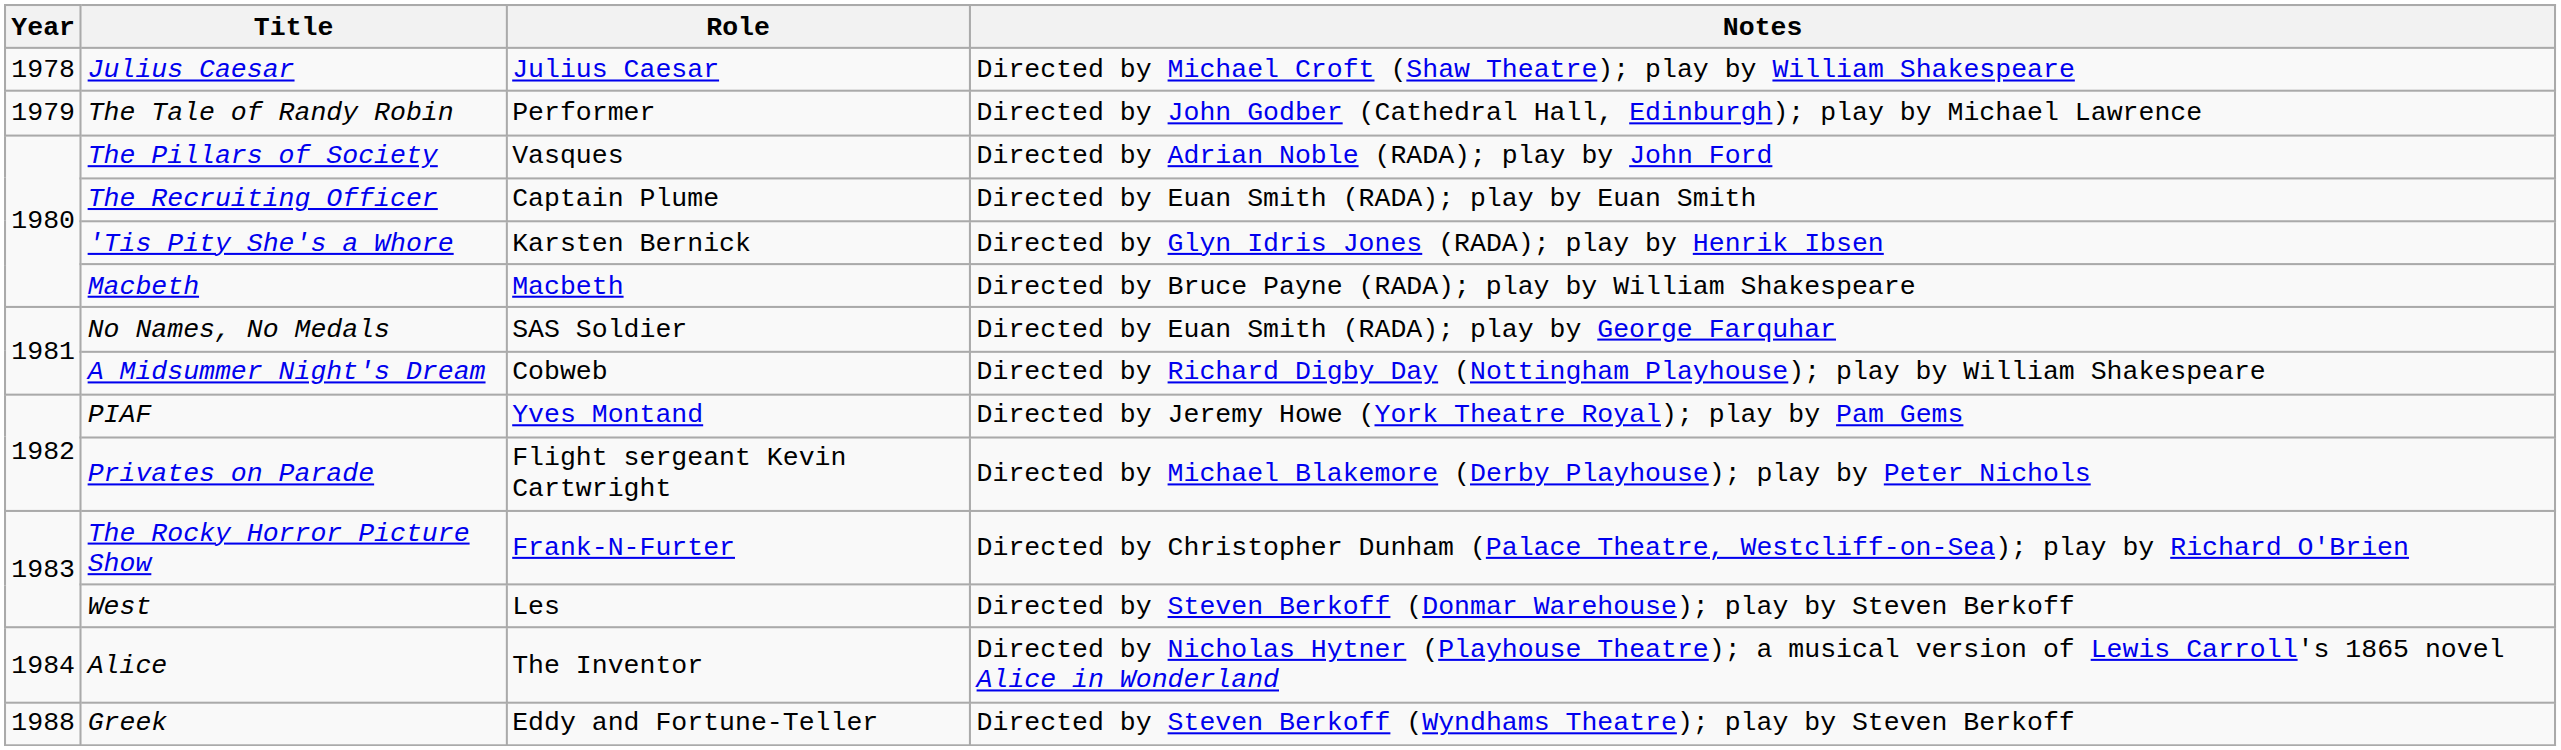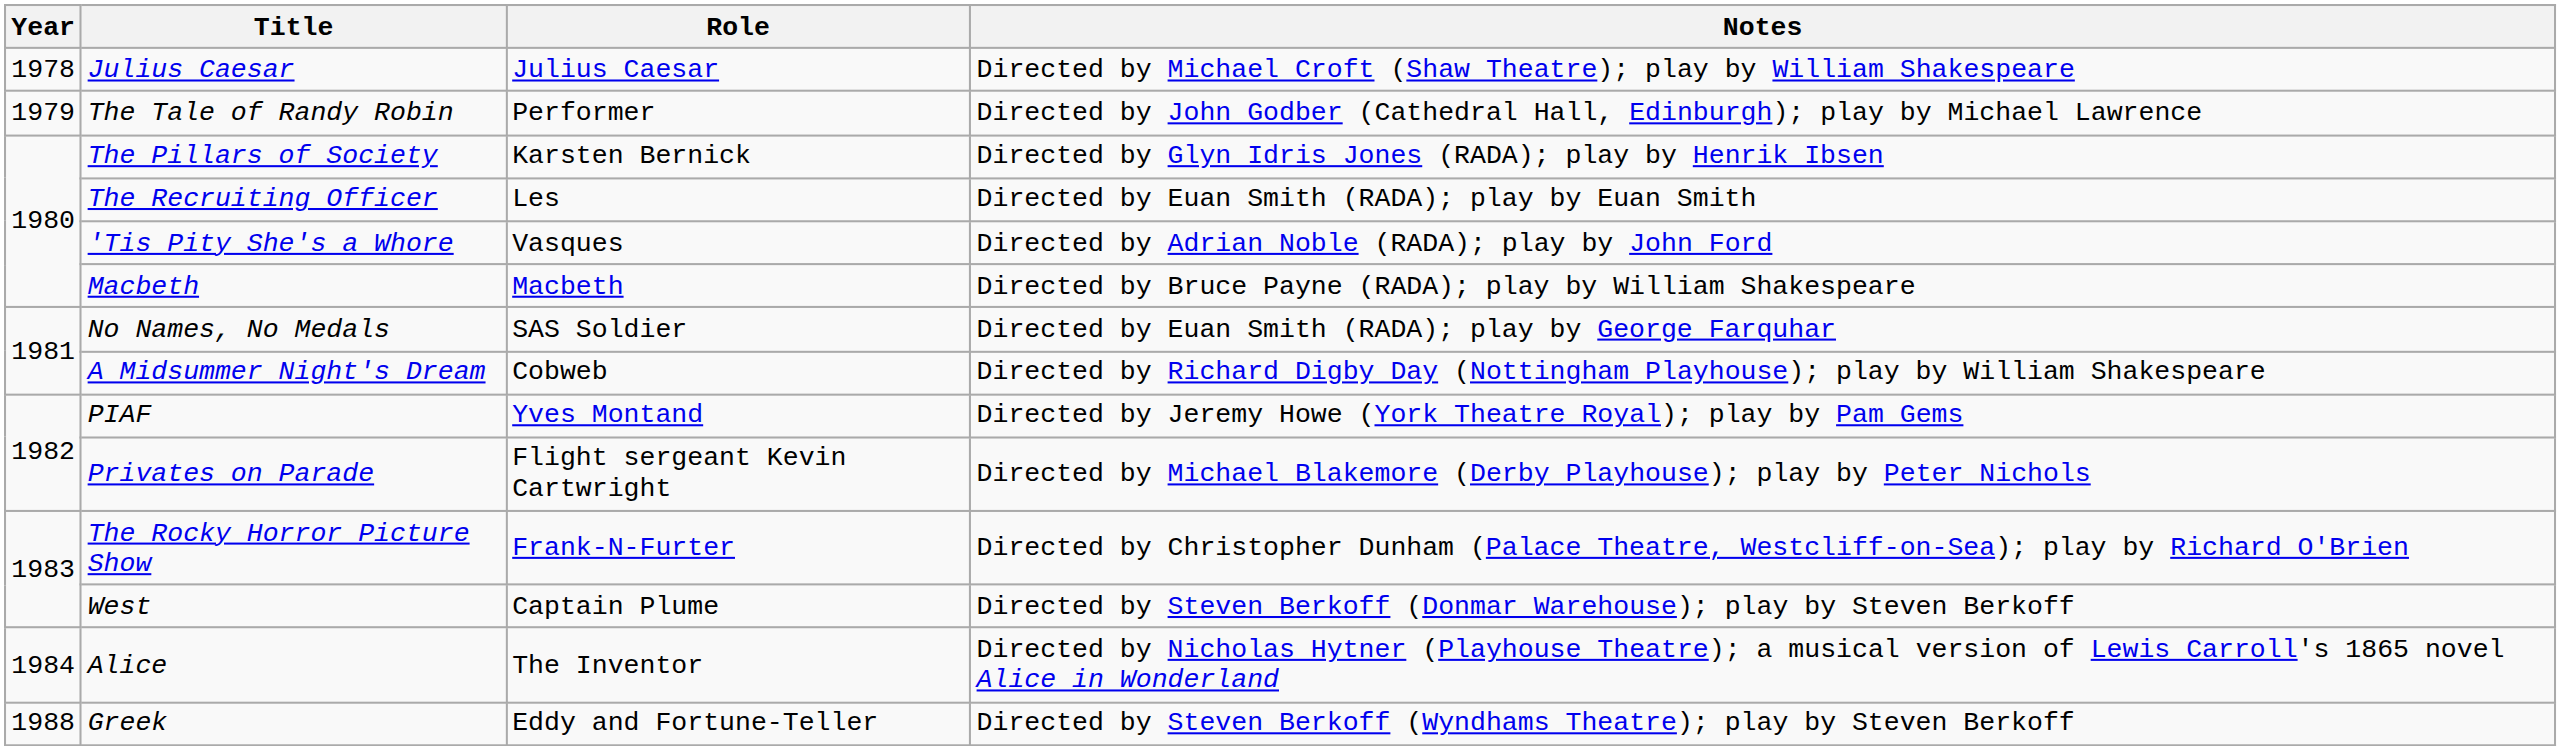The Pillars of Society | Role: Vasques -> Karsten Bernick
The Pillars of Society | Notes: Directed by Adrian Noble (RADA); play by John Ford -> Directed by Glyn Idris Jones (RADA); play by Henrik Ibsen
The Recruiting Officer | Role: Captain Plume -> Les
'Tis Pity She's a Whore | Role: Karsten Bernick -> Vasques
'Tis Pity She's a Whore | Notes: Directed by Glyn Idris Jones (RADA); play by Henrik Ibsen -> Directed by Adrian Noble (RADA); play by John Ford
West | Role: Les -> Captain Plume
